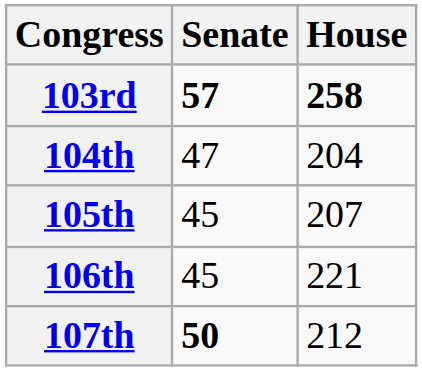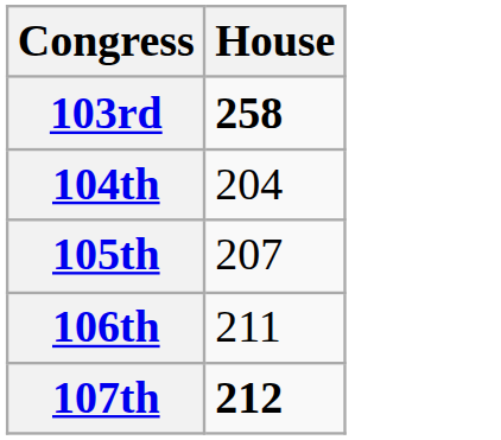- column: Senate | 57 | 47 | 45 | 45 | 50
106th | House: 221 -> 211
107th | House: normal -> bold
